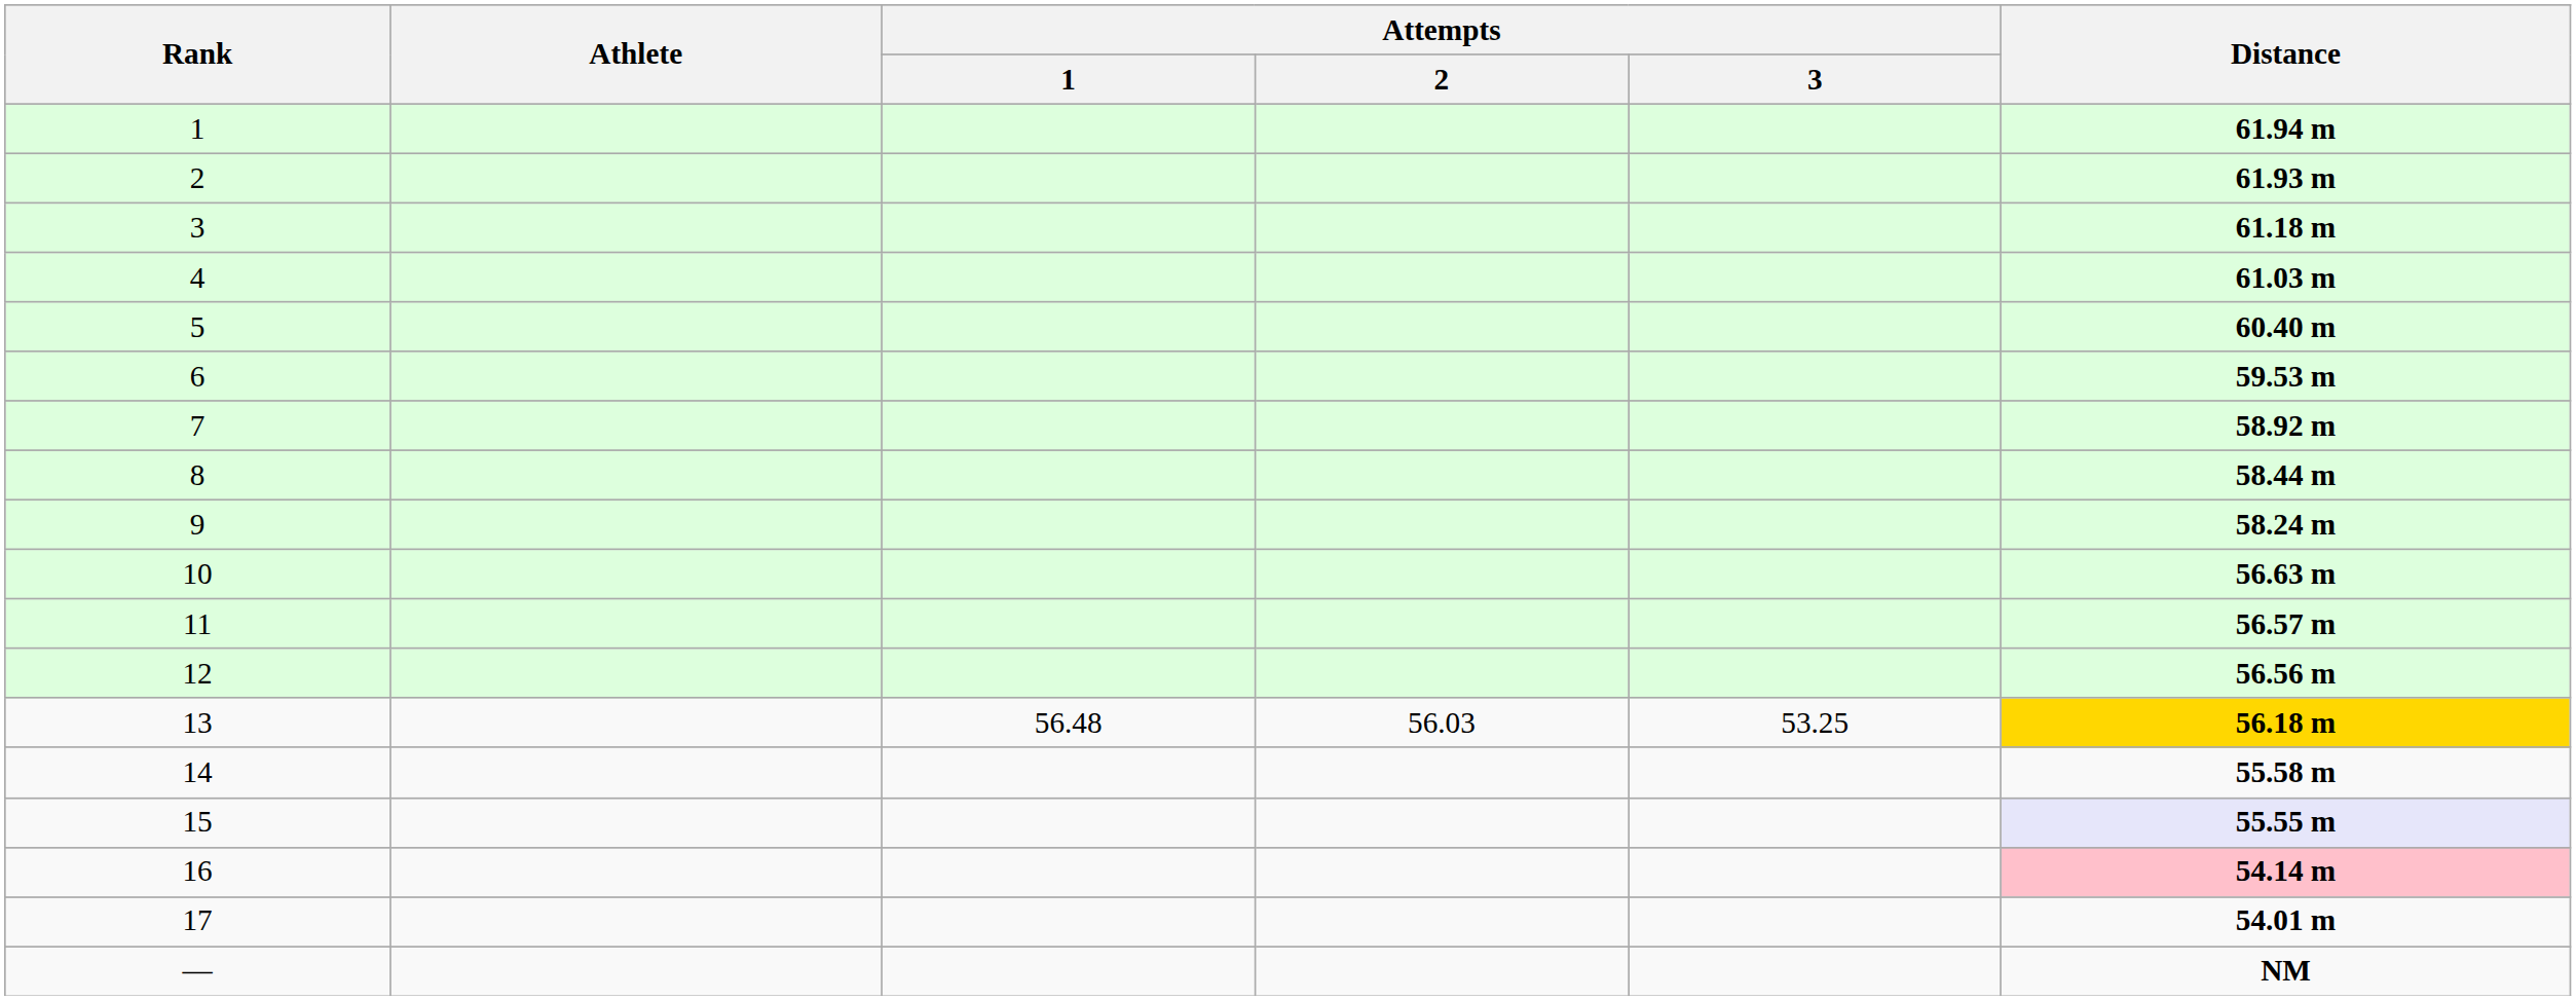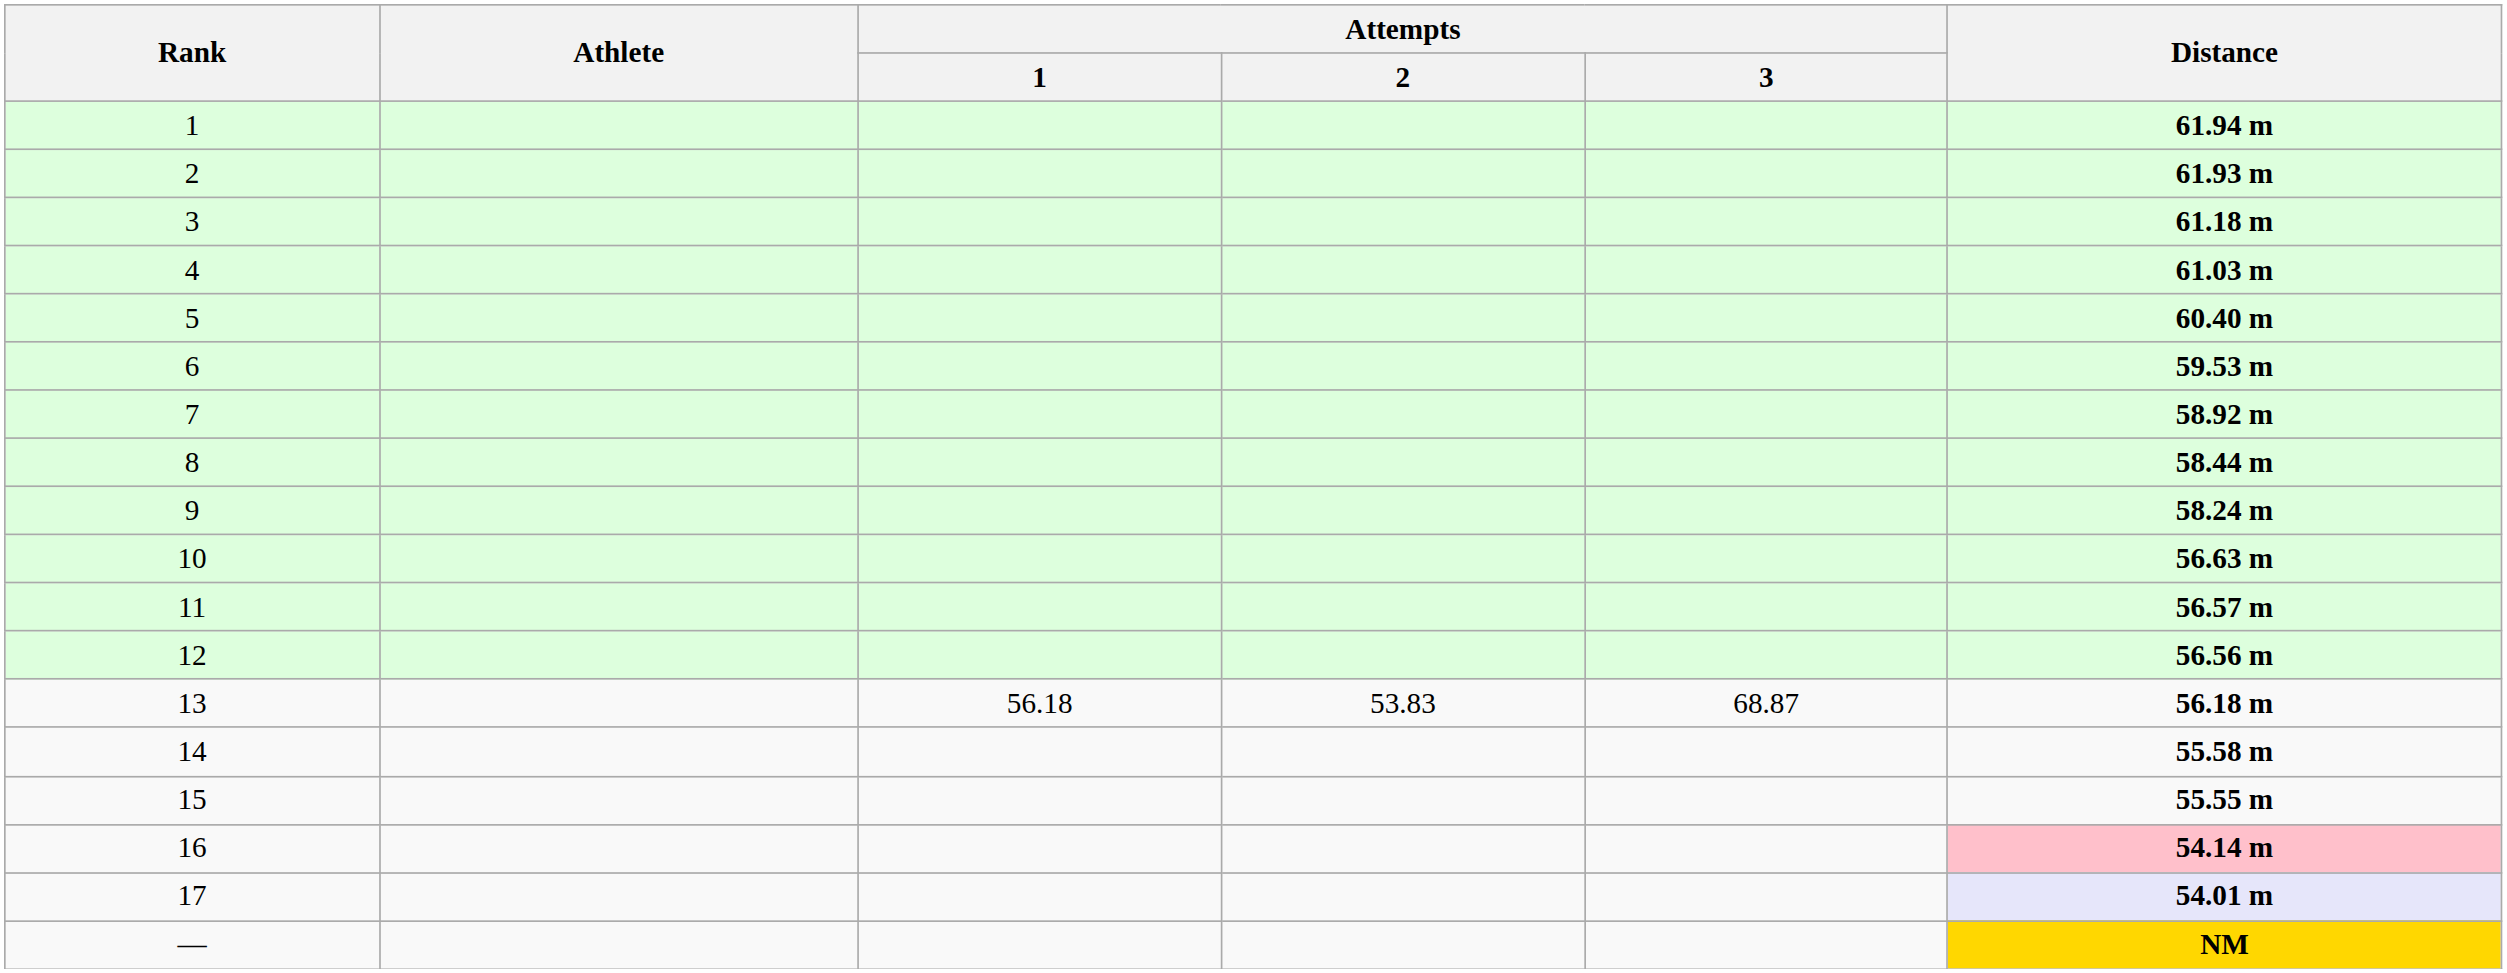13 | Attempts / 1: 56.48 -> 56.18
13 | Attempts / 2: 56.03 -> 53.83
13 | Attempts / 3: 53.25 -> 68.87
13 | Distance: gold background -> no background
15 | Distance: lavender background -> no background
17 | Distance: no background -> lavender background
— | Distance: no background -> gold background
